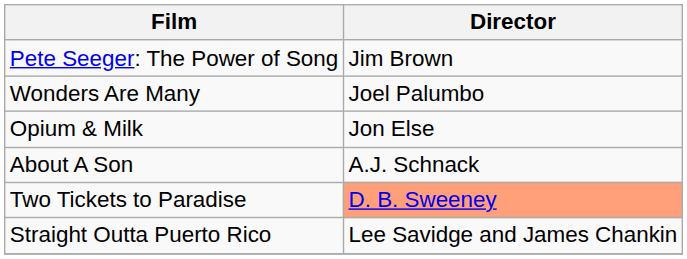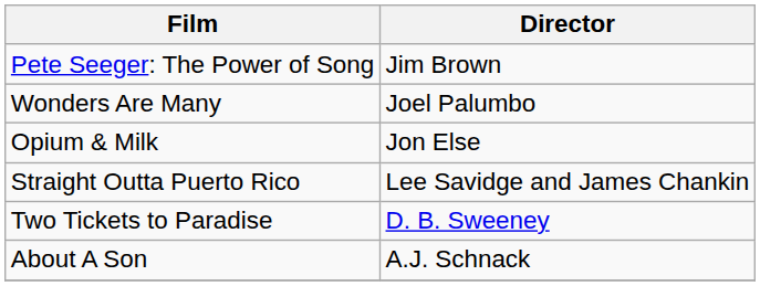rows swapped: About A Son <-> Straight Outta Puerto Rico
Two Tickets to Paradise | Director: lightsalmon background -> no background
